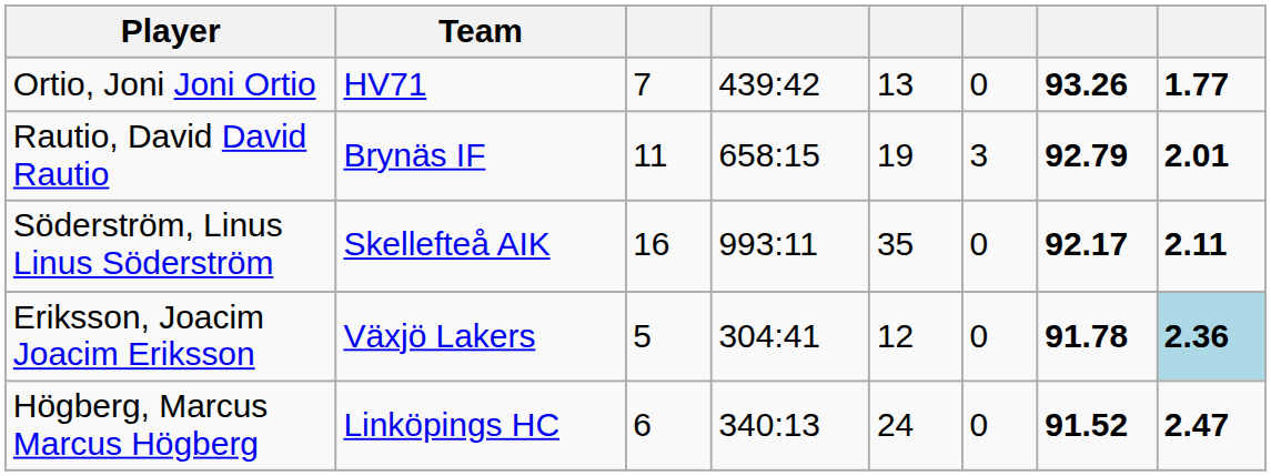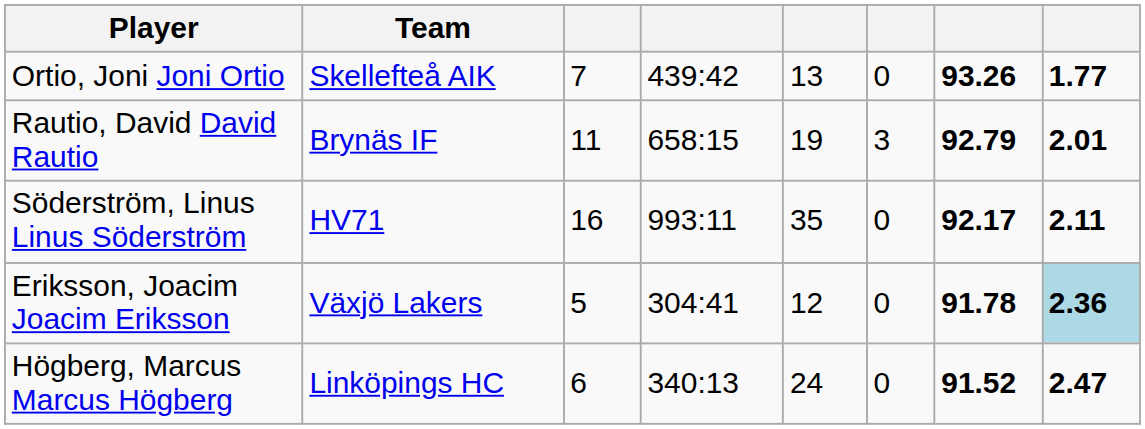Ortio, Joni Joni Ortio | Team: HV71 -> Skellefteå AIK
Söderström, Linus Linus Söderström | Team: Skellefteå AIK -> HV71
